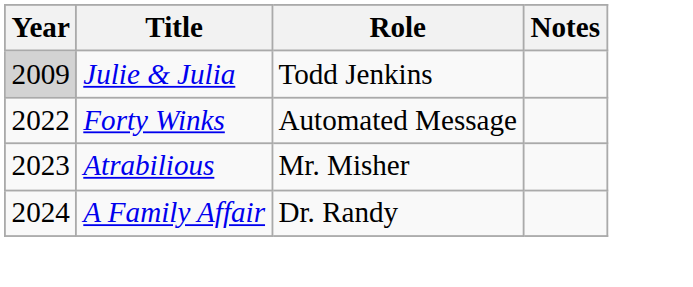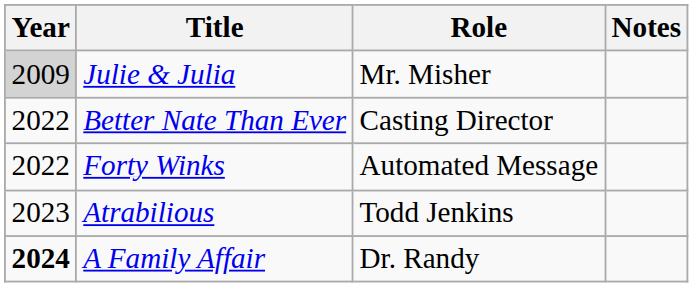Julie & Julia | Role: Todd Jenkins -> Mr. Misher
+ row: 2022 | Better Nate Than Ever | Casting Director
Atrabilious | Role: Mr. Misher -> Todd Jenkins
A Family Affair | Year: normal -> bold
